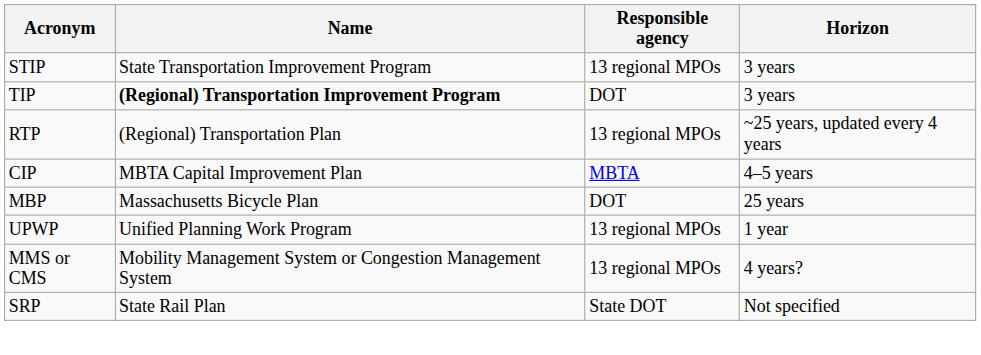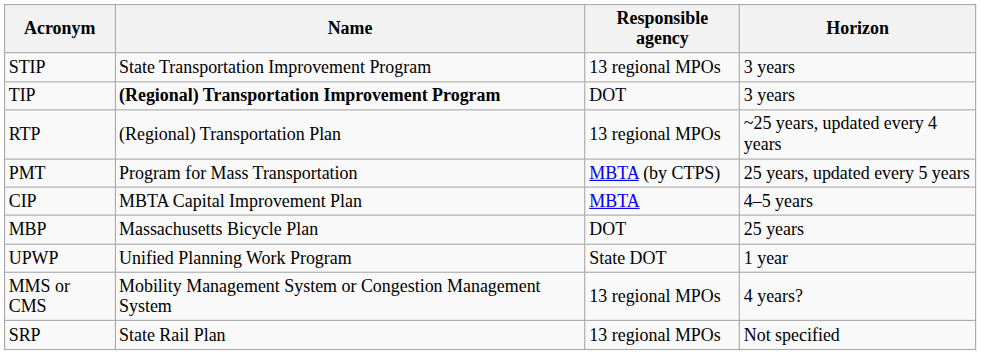+ row: PMT | Program for Mass Transportation | MBTA (by CTPS) | 25 years, updated every 5 years
UPWP | Responsible agency: 13 regional MPOs -> State DOT
SRP | Responsible agency: State DOT -> 13 regional MPOs
